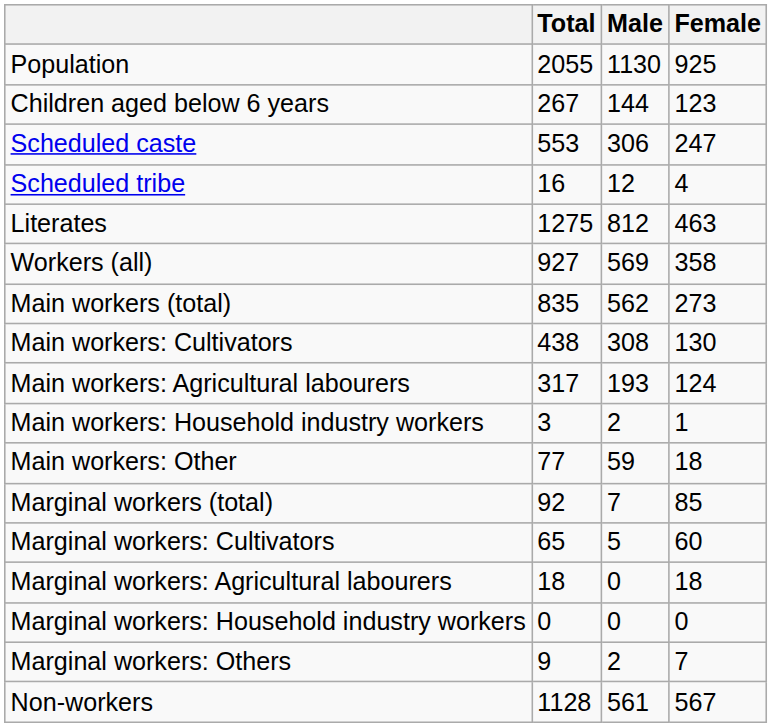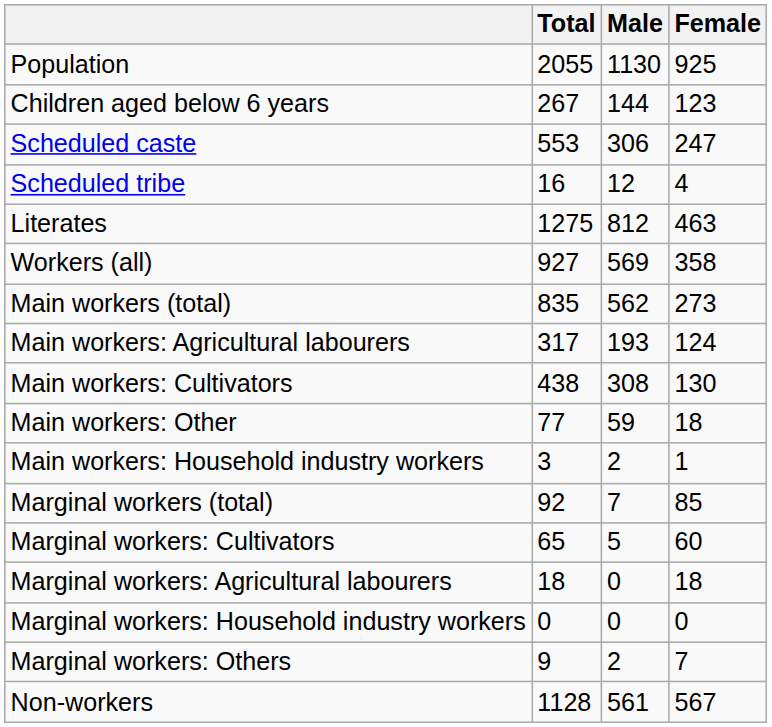rows swapped: Main workers: Cultivators <-> Main workers: Agricultural labourers
rows swapped: Main workers: Household industry workers <-> Main workers: Other
